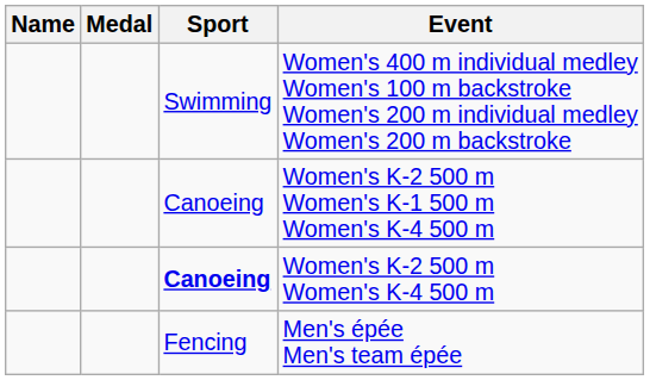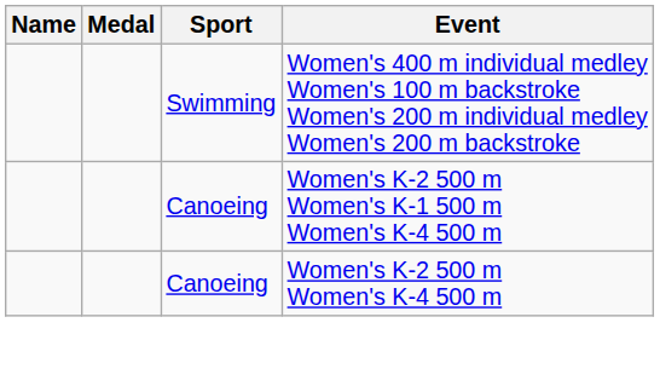Women's K-2 500 m Women's K-4 500 m | Sport: bold -> normal
- row: Fencing | Men's épée Men's team épée
